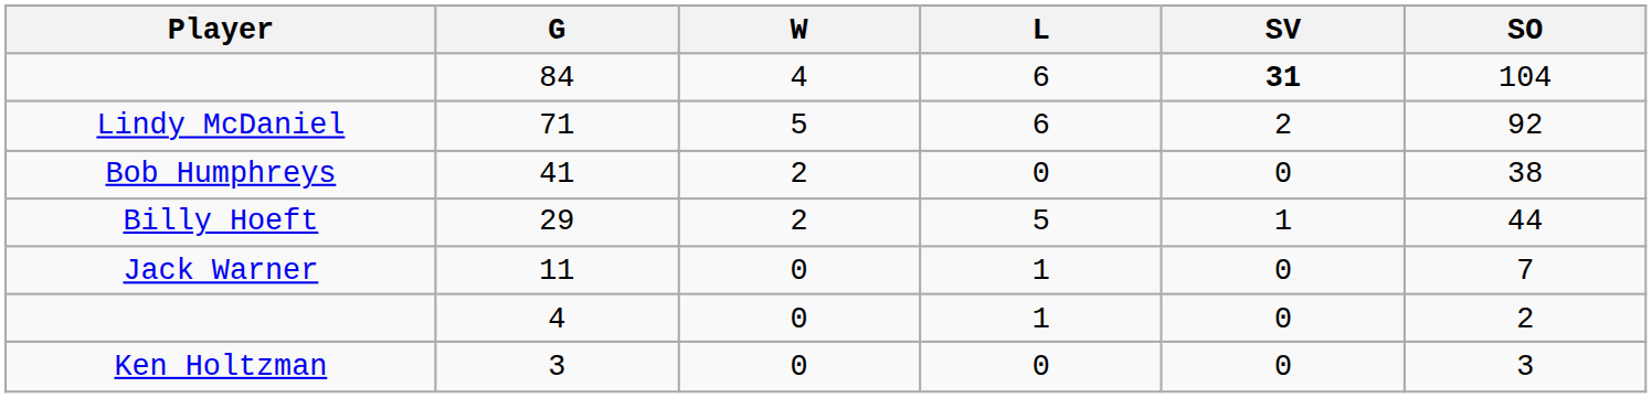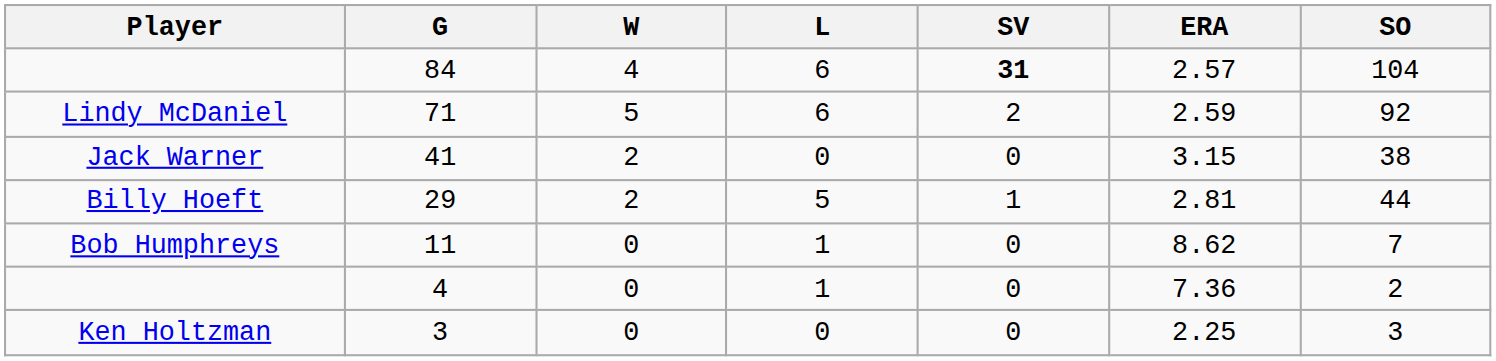+ column: ERA | 2.57 | 2.59 | 3.15 | 2.81 | 8.62 | 7.36 | 2.25
41 | Player: Bob Humphreys -> Jack Warner
11 | Player: Jack Warner -> Bob Humphreys
